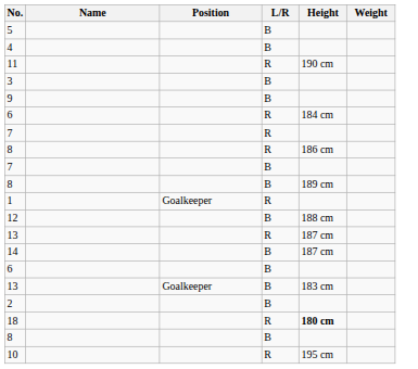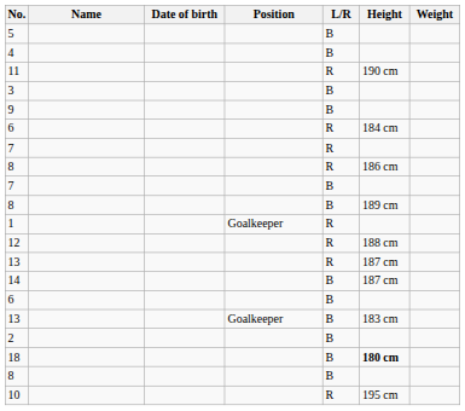+ column: Date of birth
12 | L/R: B -> R
18 | L/R: R -> B
